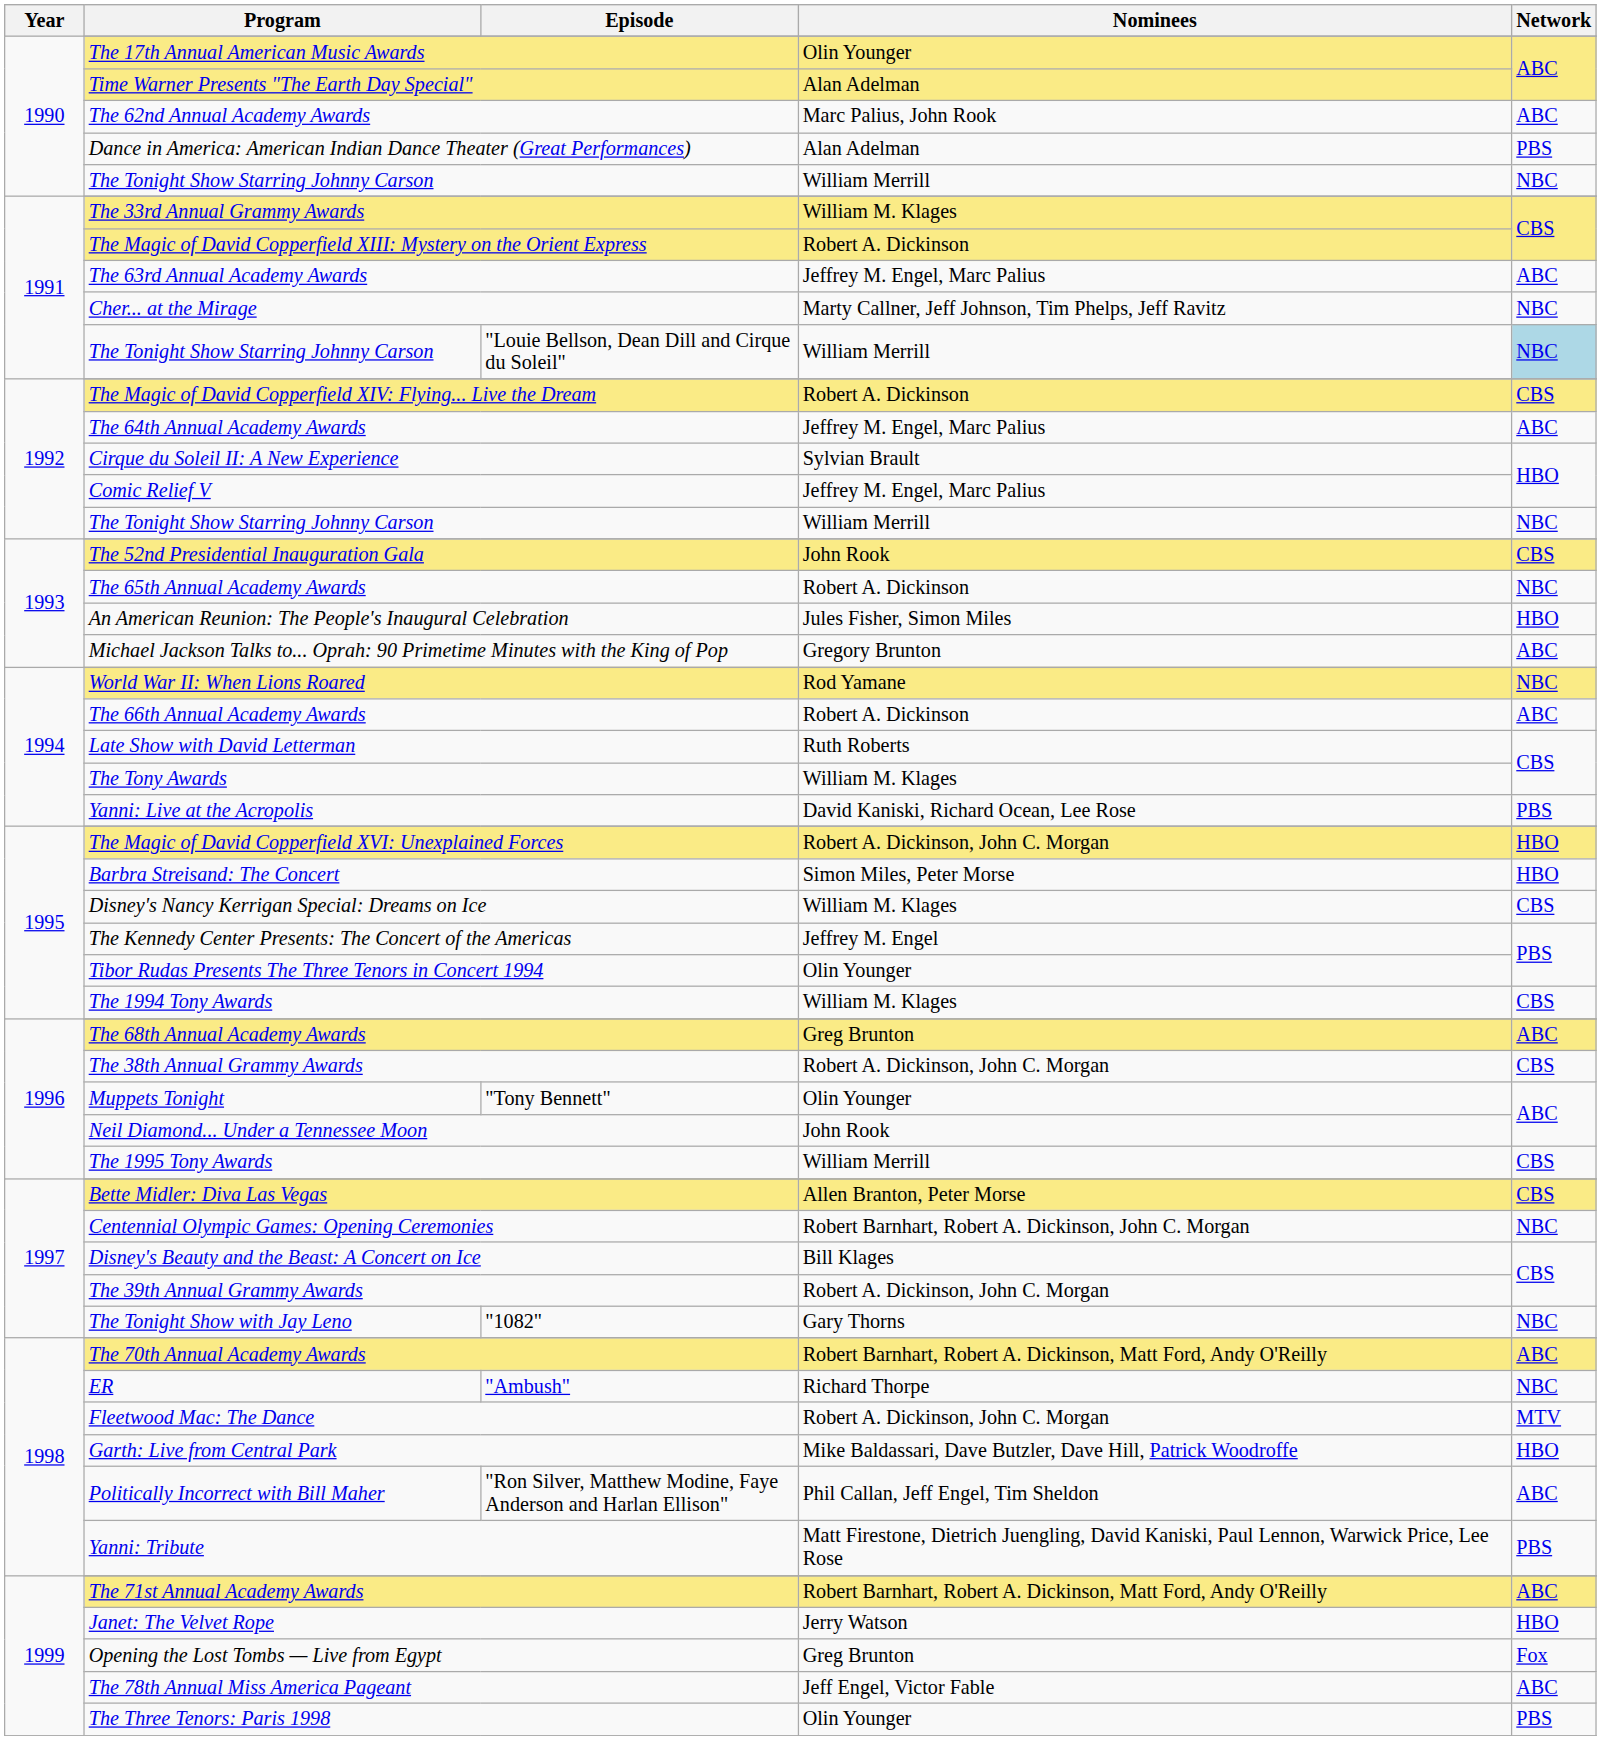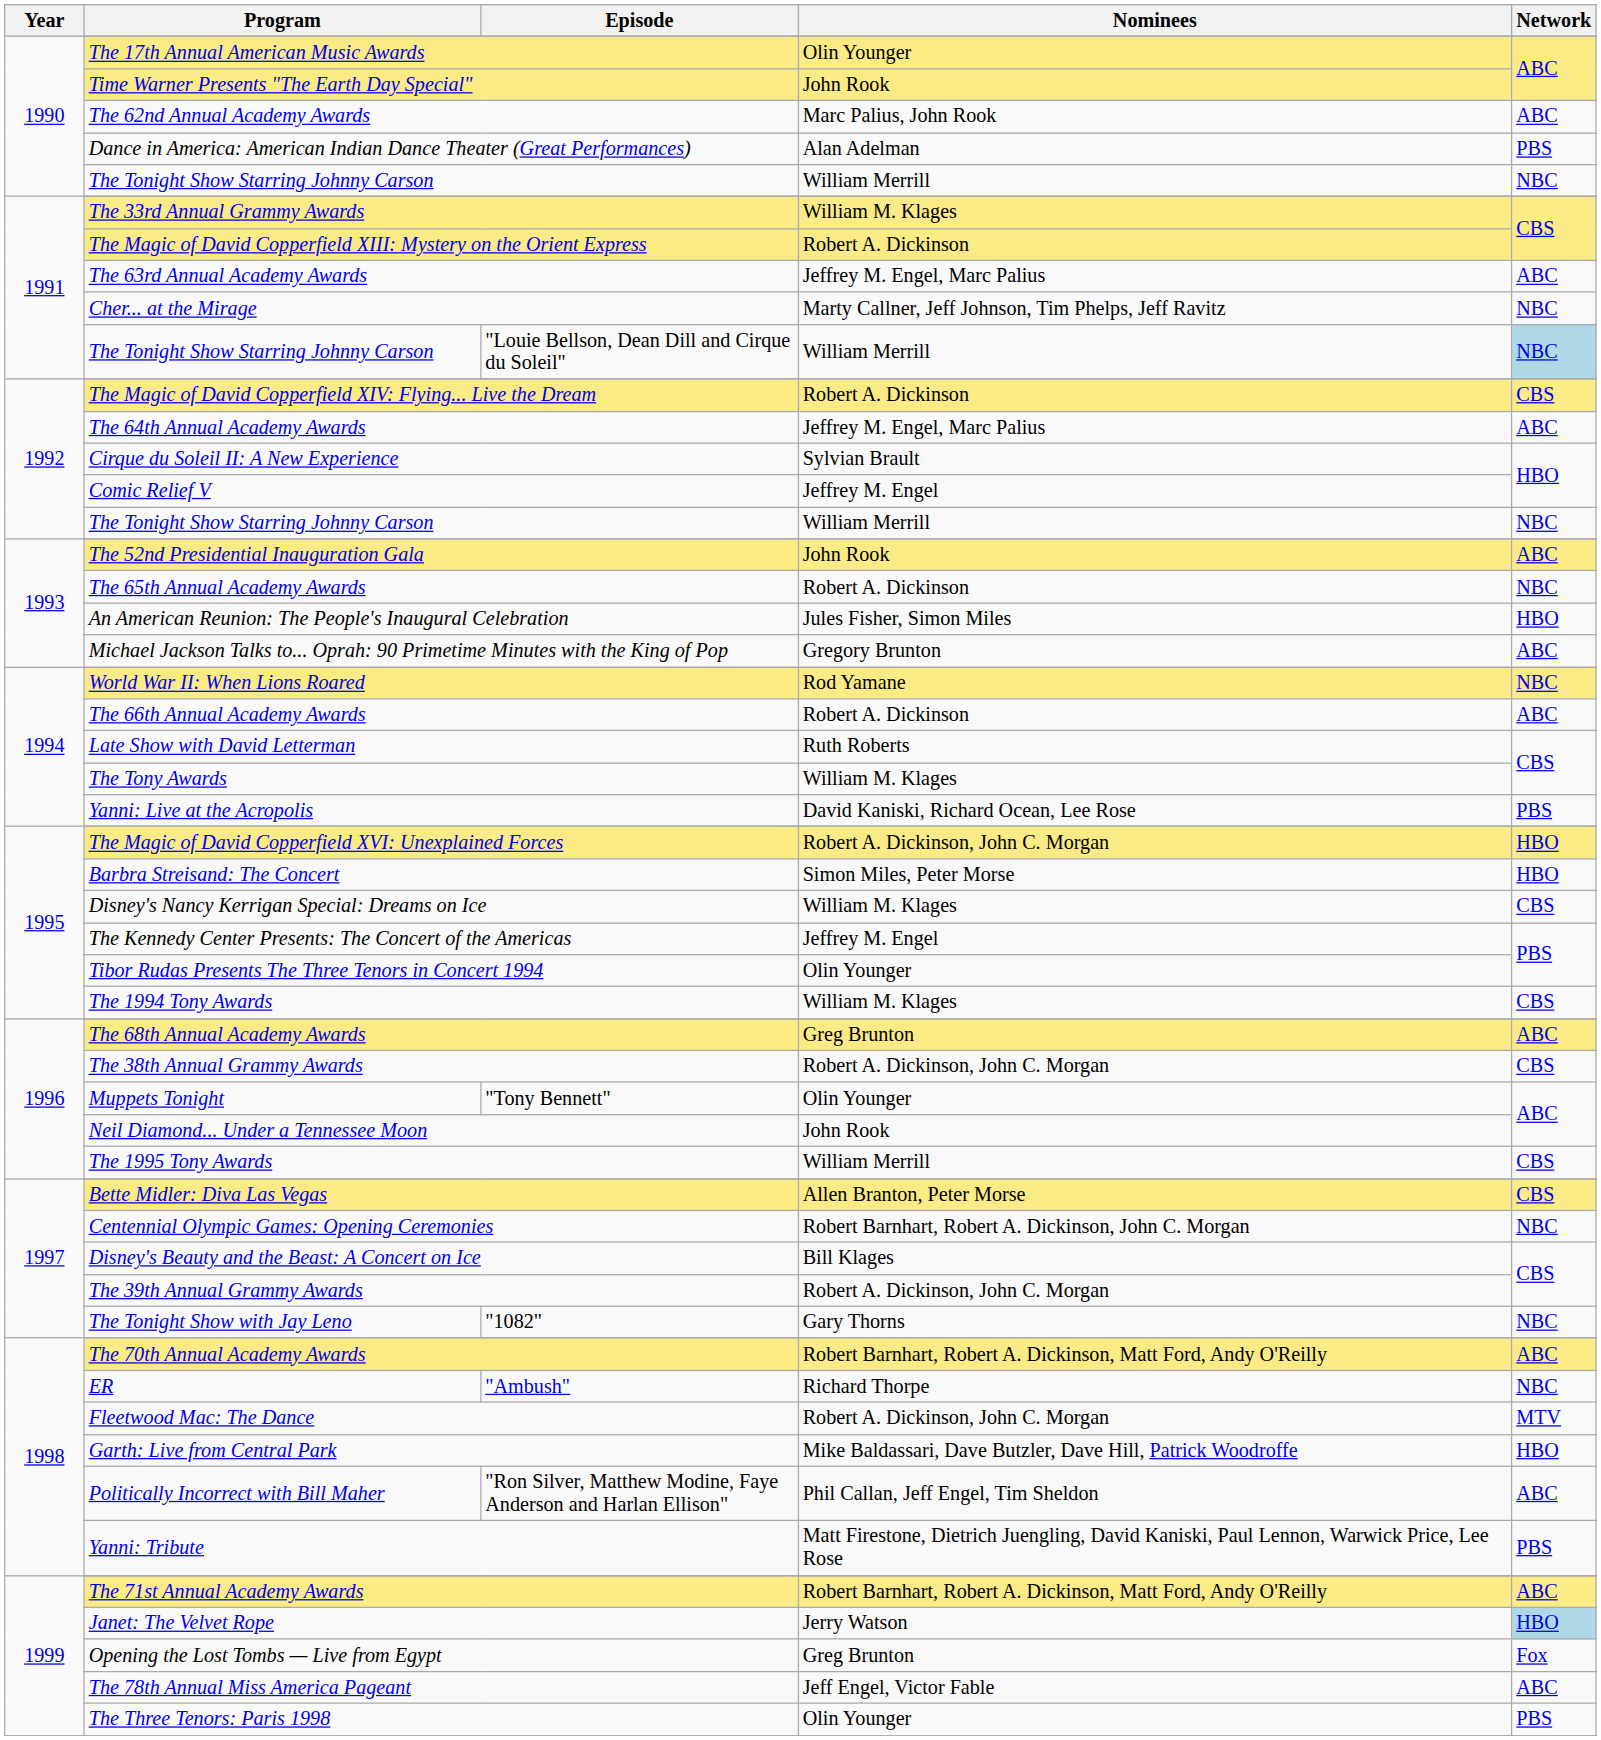Time Warner Presents "The Earth Day Special" | Nominees: Alan Adelman -> John Rook
Comic Relief V | Nominees: Jeffrey M. Engel, Marc Palius -> Jeffrey M. Engel
The 52nd Presidential Inauguration Gala | Network: CBS -> ABC
Janet: The Velvet Rope | Network: no background -> lightblue background
